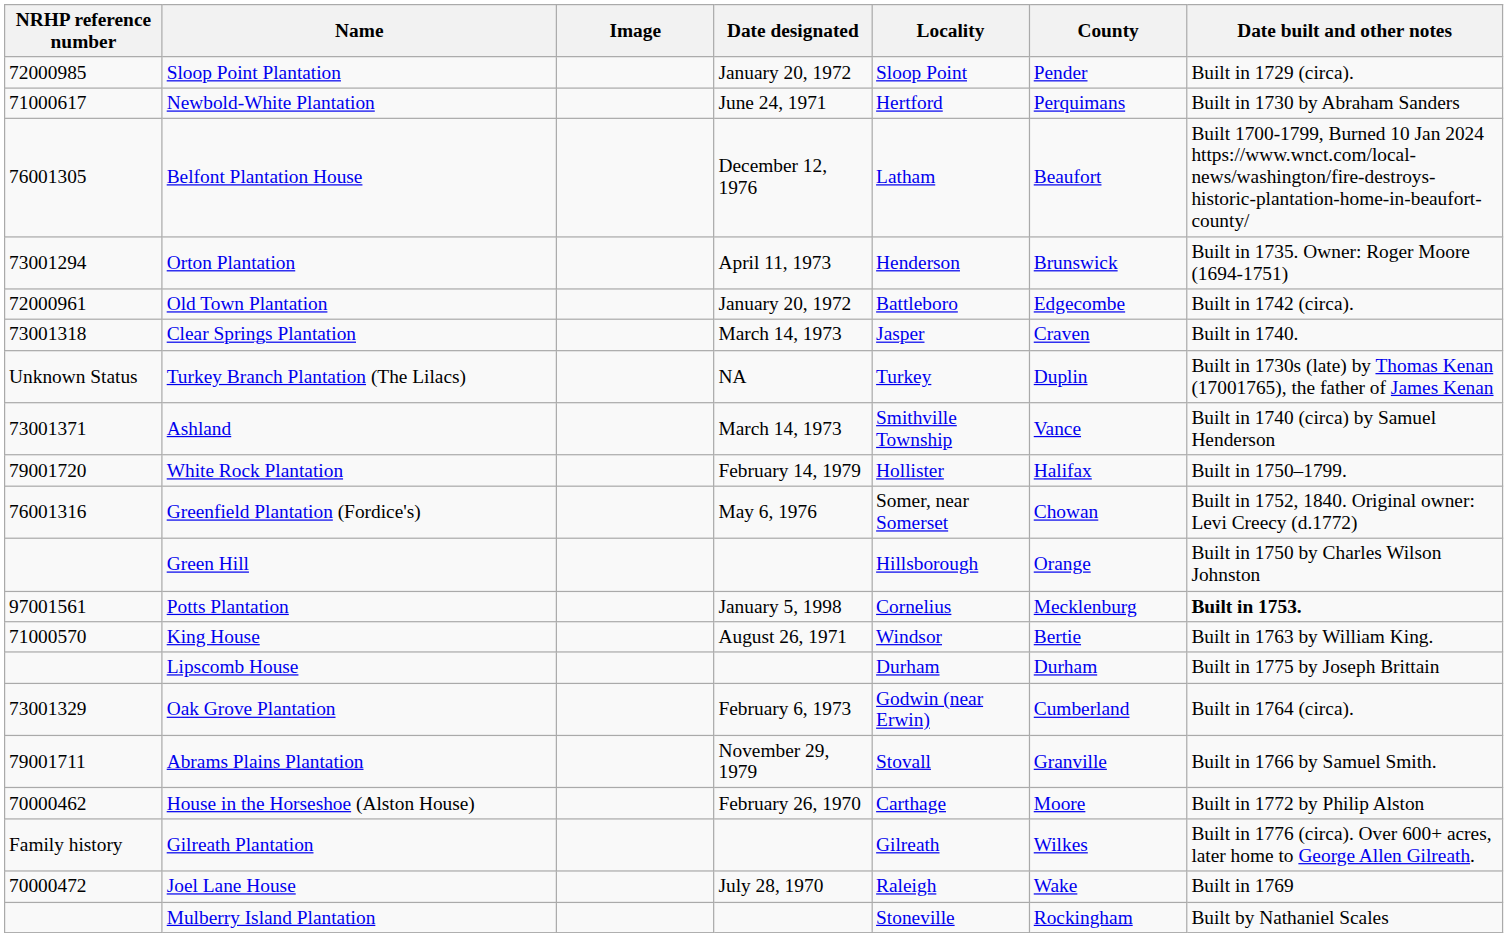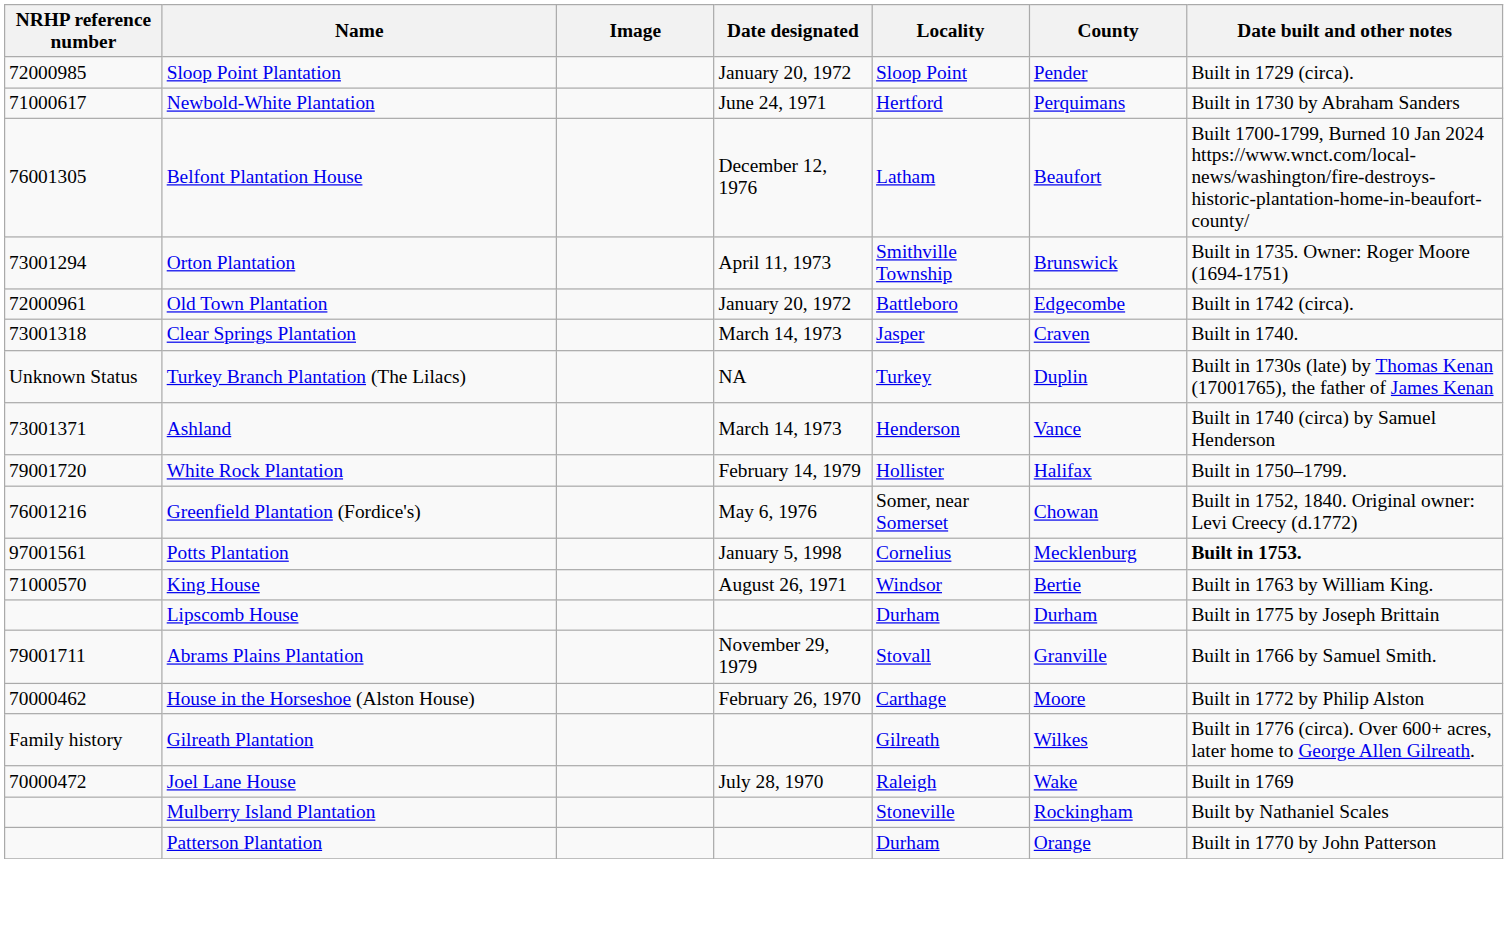Orton Plantation | Locality: Henderson -> Smithville Township
Ashland | Locality: Smithville Township -> Henderson
Greenfield Plantation (Fordice's) | NRHP reference number: 76001316 -> 76001216
- row: Green Hill | Hillsborough | Orange | Built in 1750 by Charles Wilson Johnston
- row: 73001329 | Oak Grove Plantation | February 6, 1973 | Godwin (near Erwin) | Cumberland | Built in 1764 (circa).
+ row: Patterson Plantation | Durham | Orange | Built in 1770 by John Patterson
